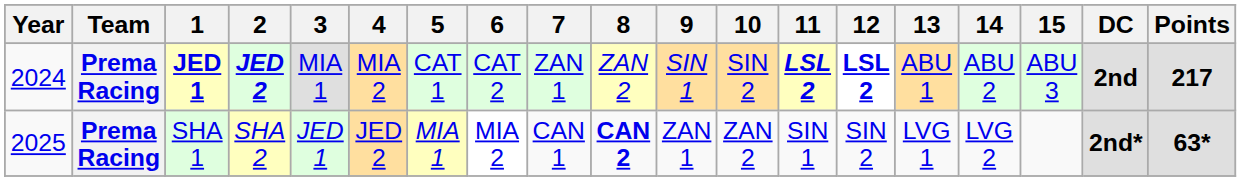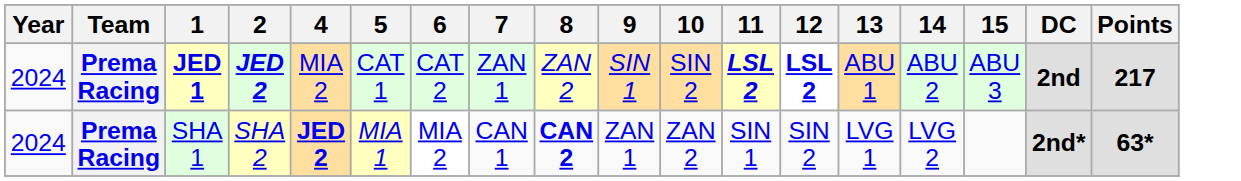- column: 3 | MIA 1 | JED 1
SHA 1 | Year: 2025 -> 2024
SHA 1 | 4: normal -> bold
